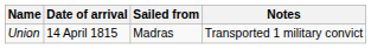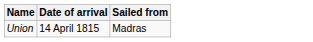- column: Notes | Transported 1 military convict
